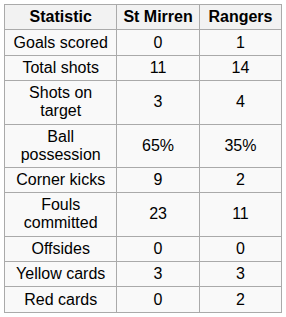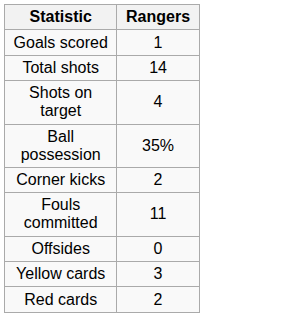- column: St Mirren | 0 | 11 | 3 | 65% | 9 | 23 | 0 | 3 | 0
